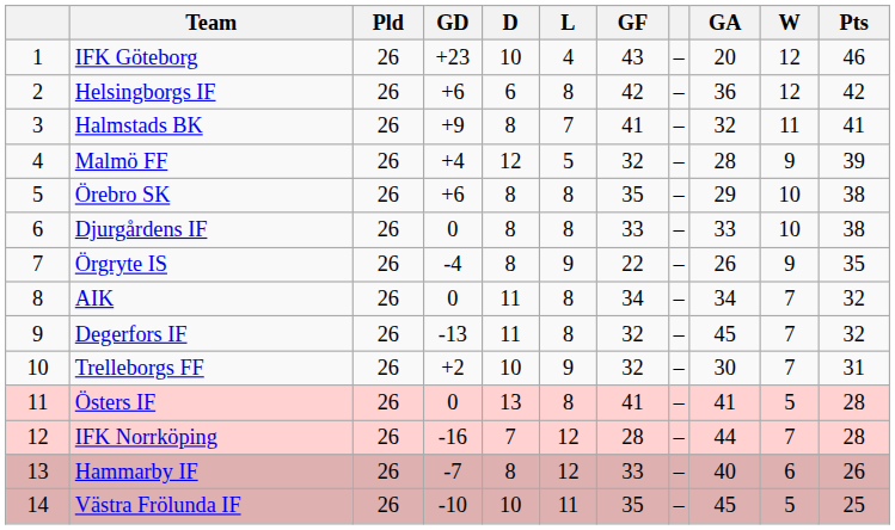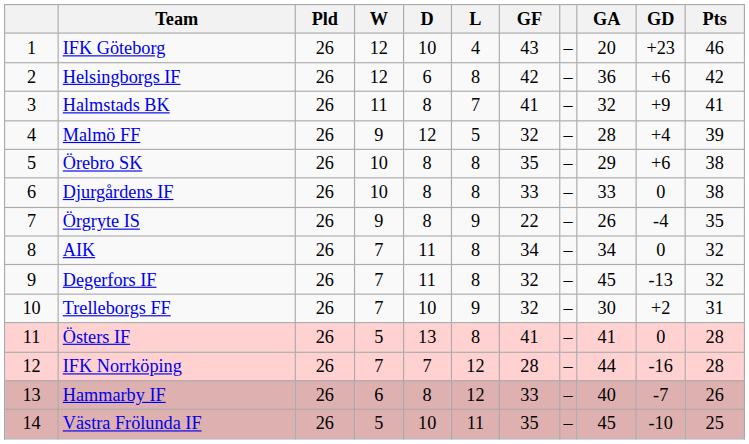columns swapped: W <-> GD
